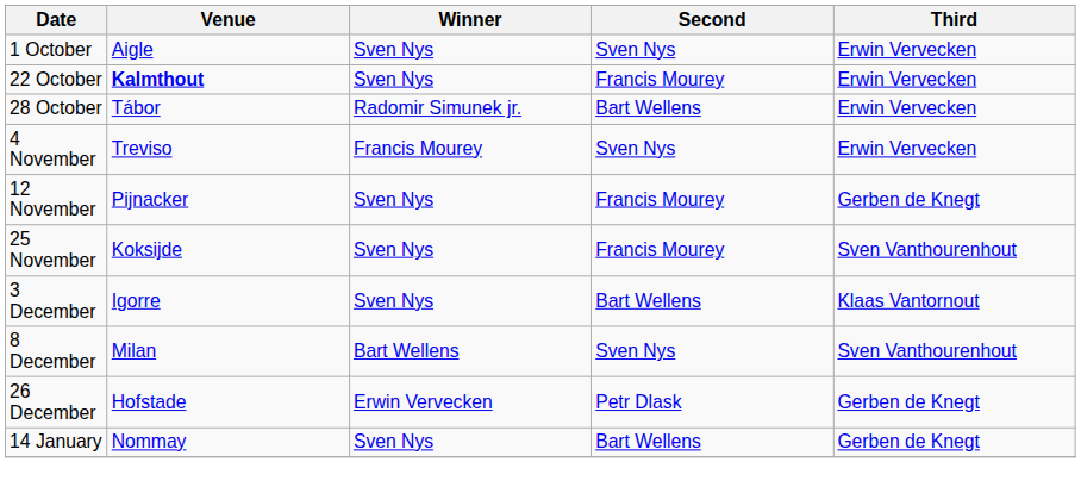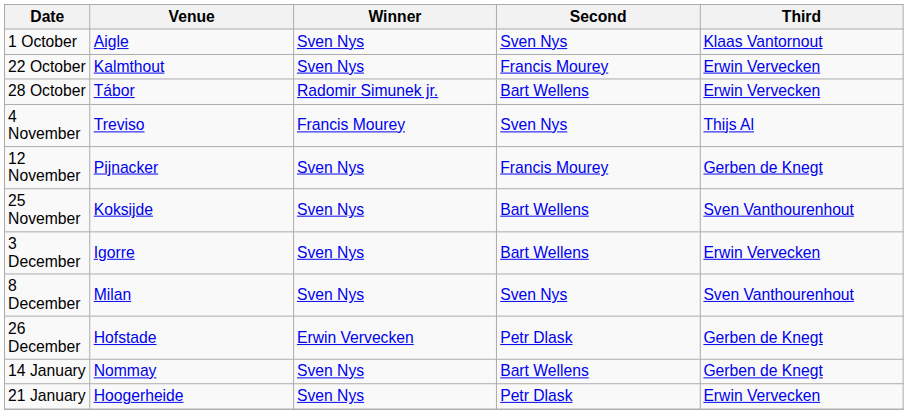1 October | Third: Erwin Vervecken -> Klaas Vantornout
22 October | Venue: bold -> normal
4 November | Third: Erwin Vervecken -> Thijs Al
25 November | Second: Francis Mourey -> Bart Wellens
3 December | Third: Klaas Vantornout -> Erwin Vervecken
8 December | Winner: Bart Wellens -> Sven Nys
+ row: 21 January | Hoogerheide | Sven Nys | Petr Dlask | Erwin Vervecken
